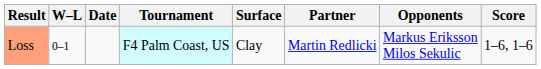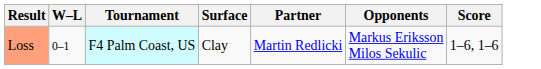- column: Date
